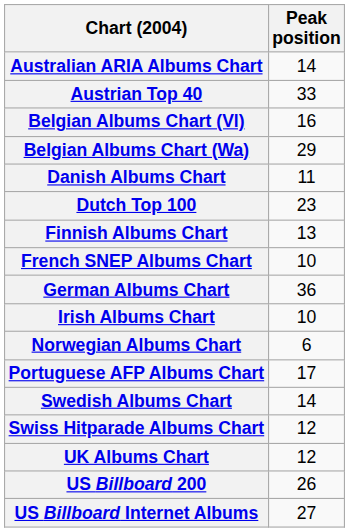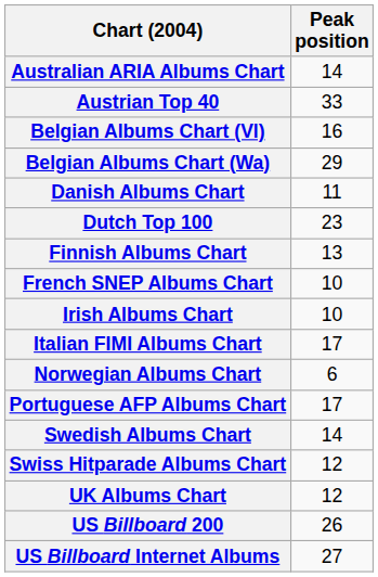- row: German Albums Chart | 36
+ row: Italian FIMI Albums Chart | 17
